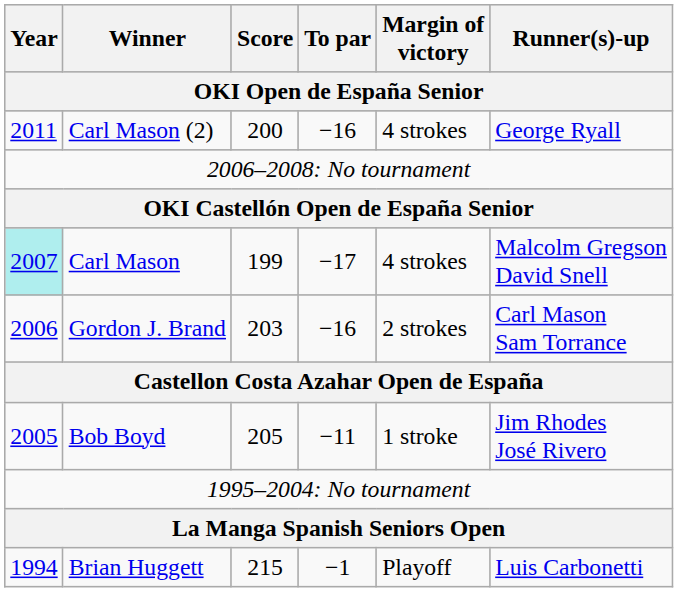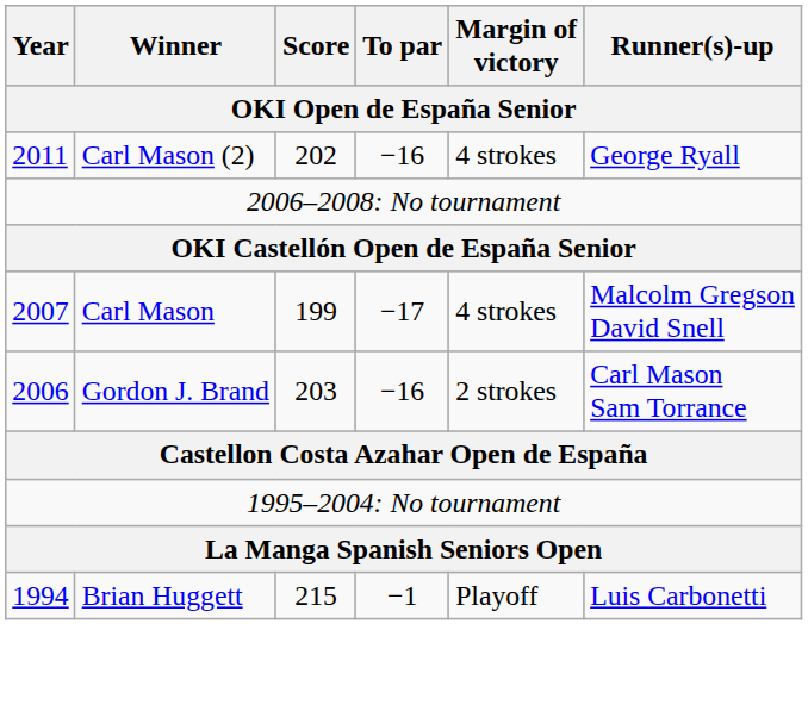Carl Mason (2) | Score: 200 -> 202
Carl Mason | Year: paleturquoise background -> no background
- row: 2005 | Bob Boyd | 205 | −11 | 1 stroke | Jim Rhodes José Rivero
